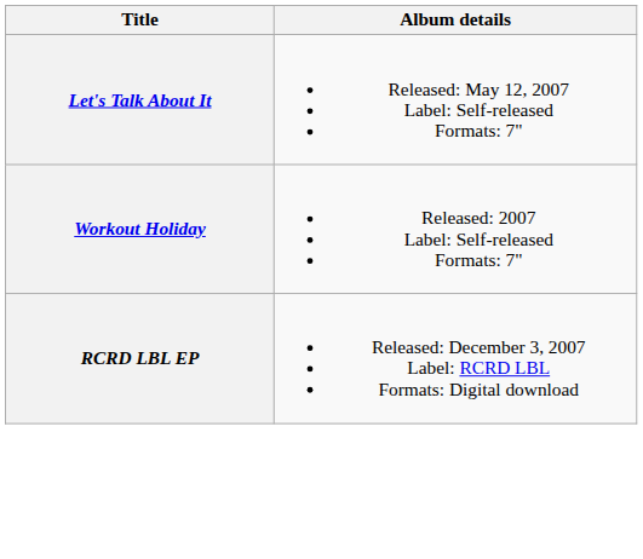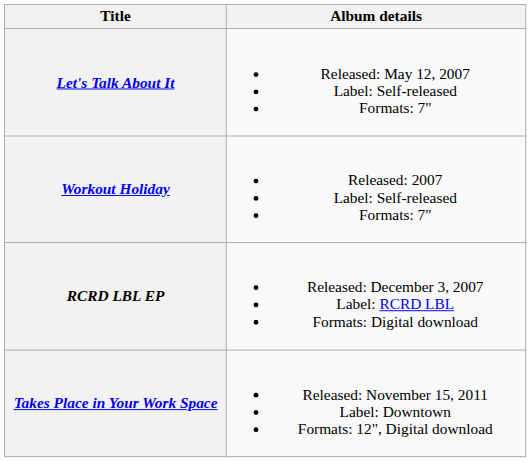+ row: Takes Place in Your Work Space | Released: November 15, 2011 Label: Downtown Formats: 12", Digital download
